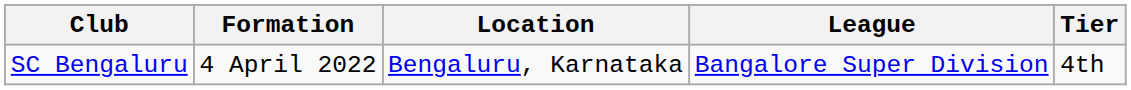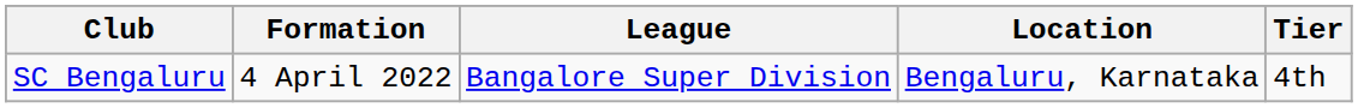columns swapped: Location <-> League
